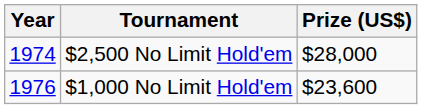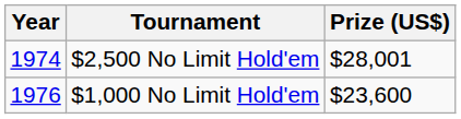$2,500 No Limit Hold'em | Prize (US$): $28,000 -> $28,001
